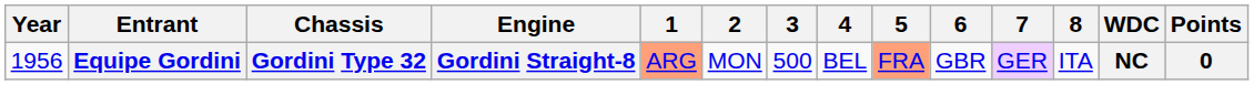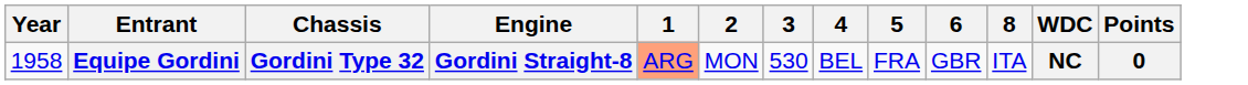- column: 7 | GER
Equipe Gordini | Year: 1956 -> 1958
Equipe Gordini | 3: 500 -> 530
Equipe Gordini | 5: lightsalmon background -> no background
